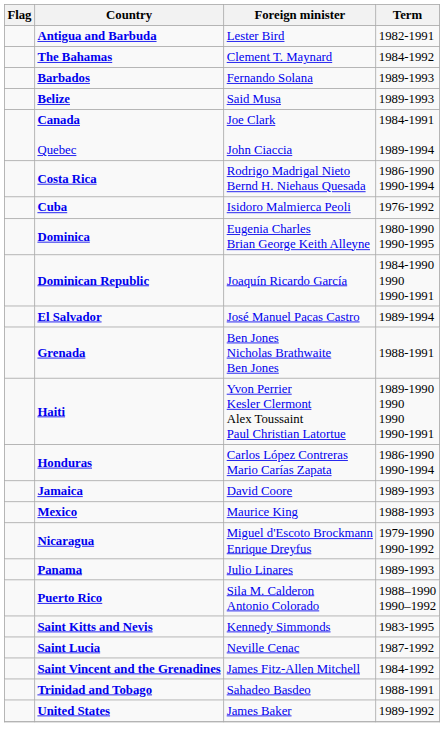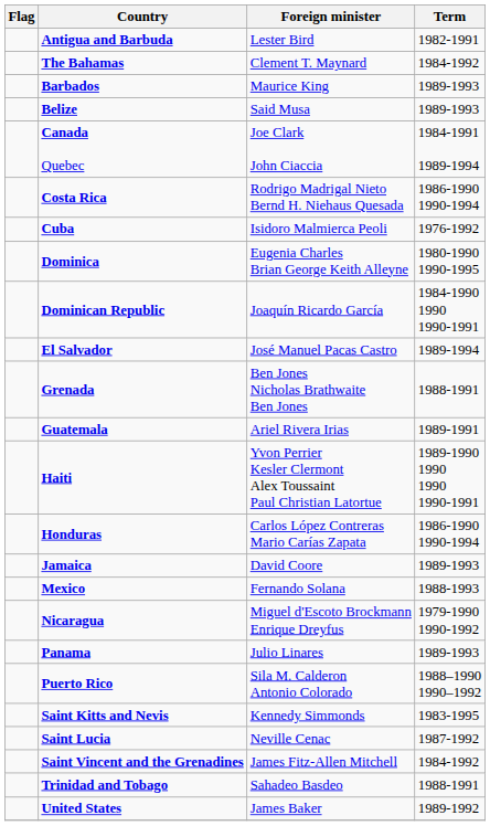Barbados | Foreign minister: Fernando Solana -> Maurice King
+ row: Guatemala | Ariel Rivera Irias | 1989-1991
Mexico | Foreign minister: Maurice King -> Fernando Solana
